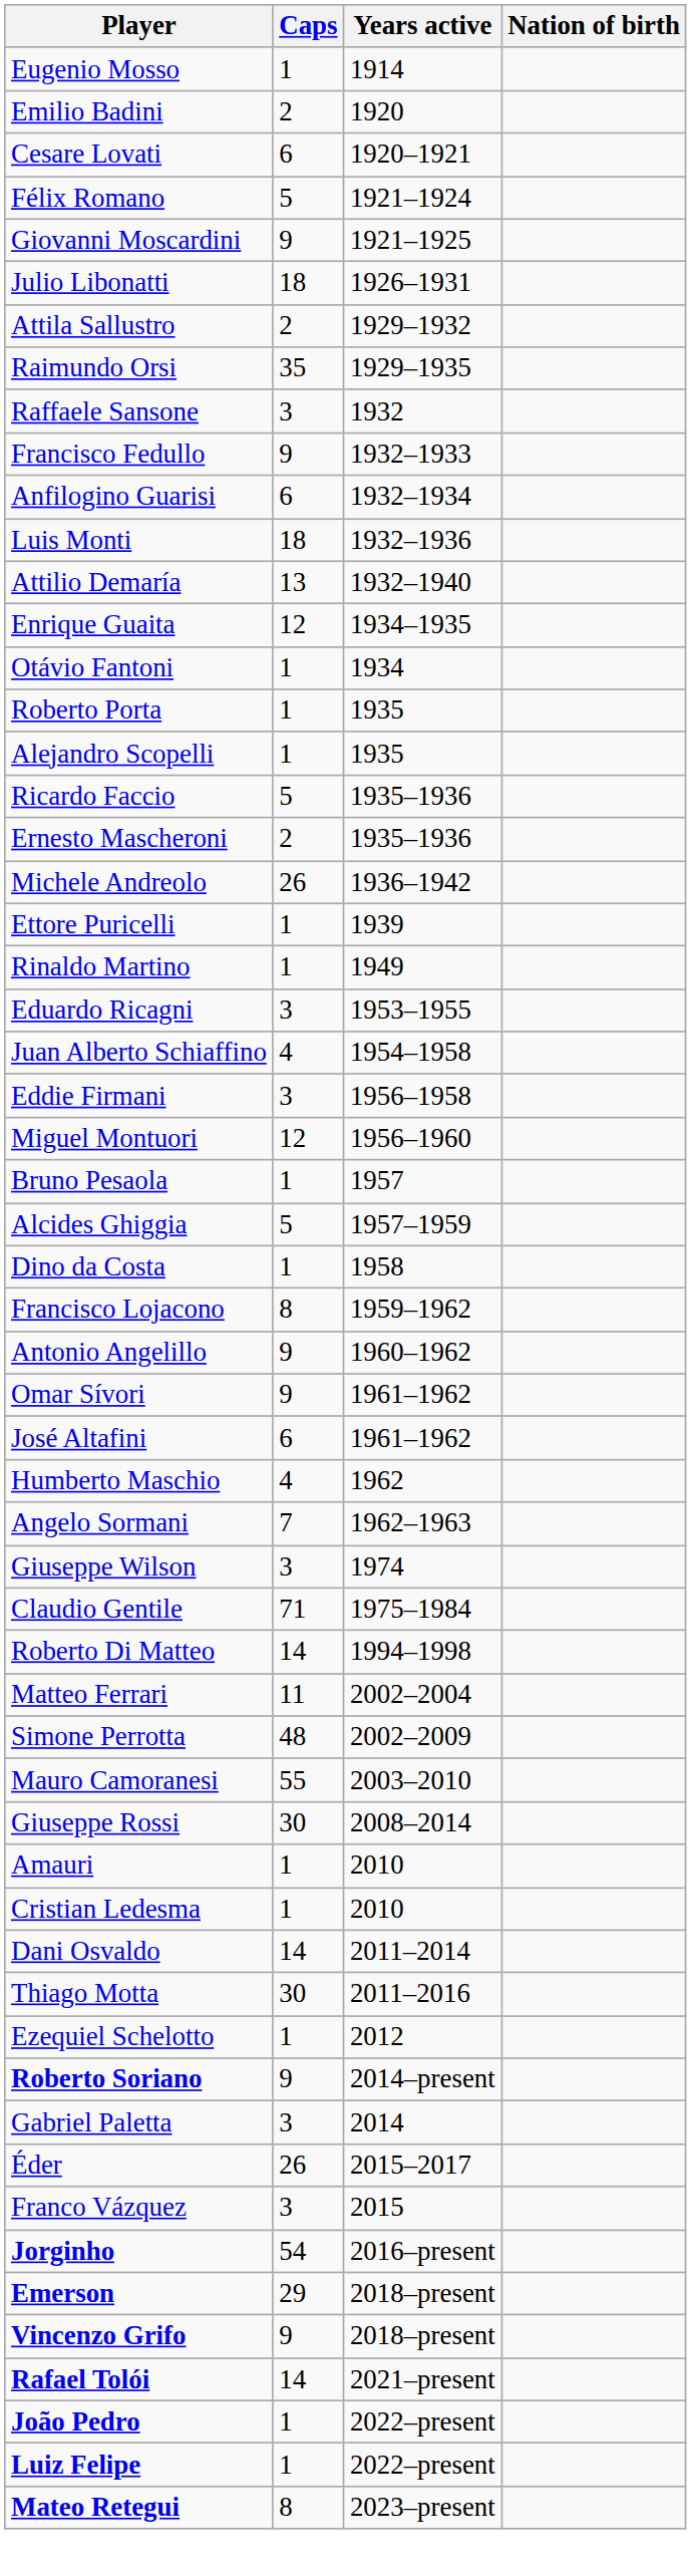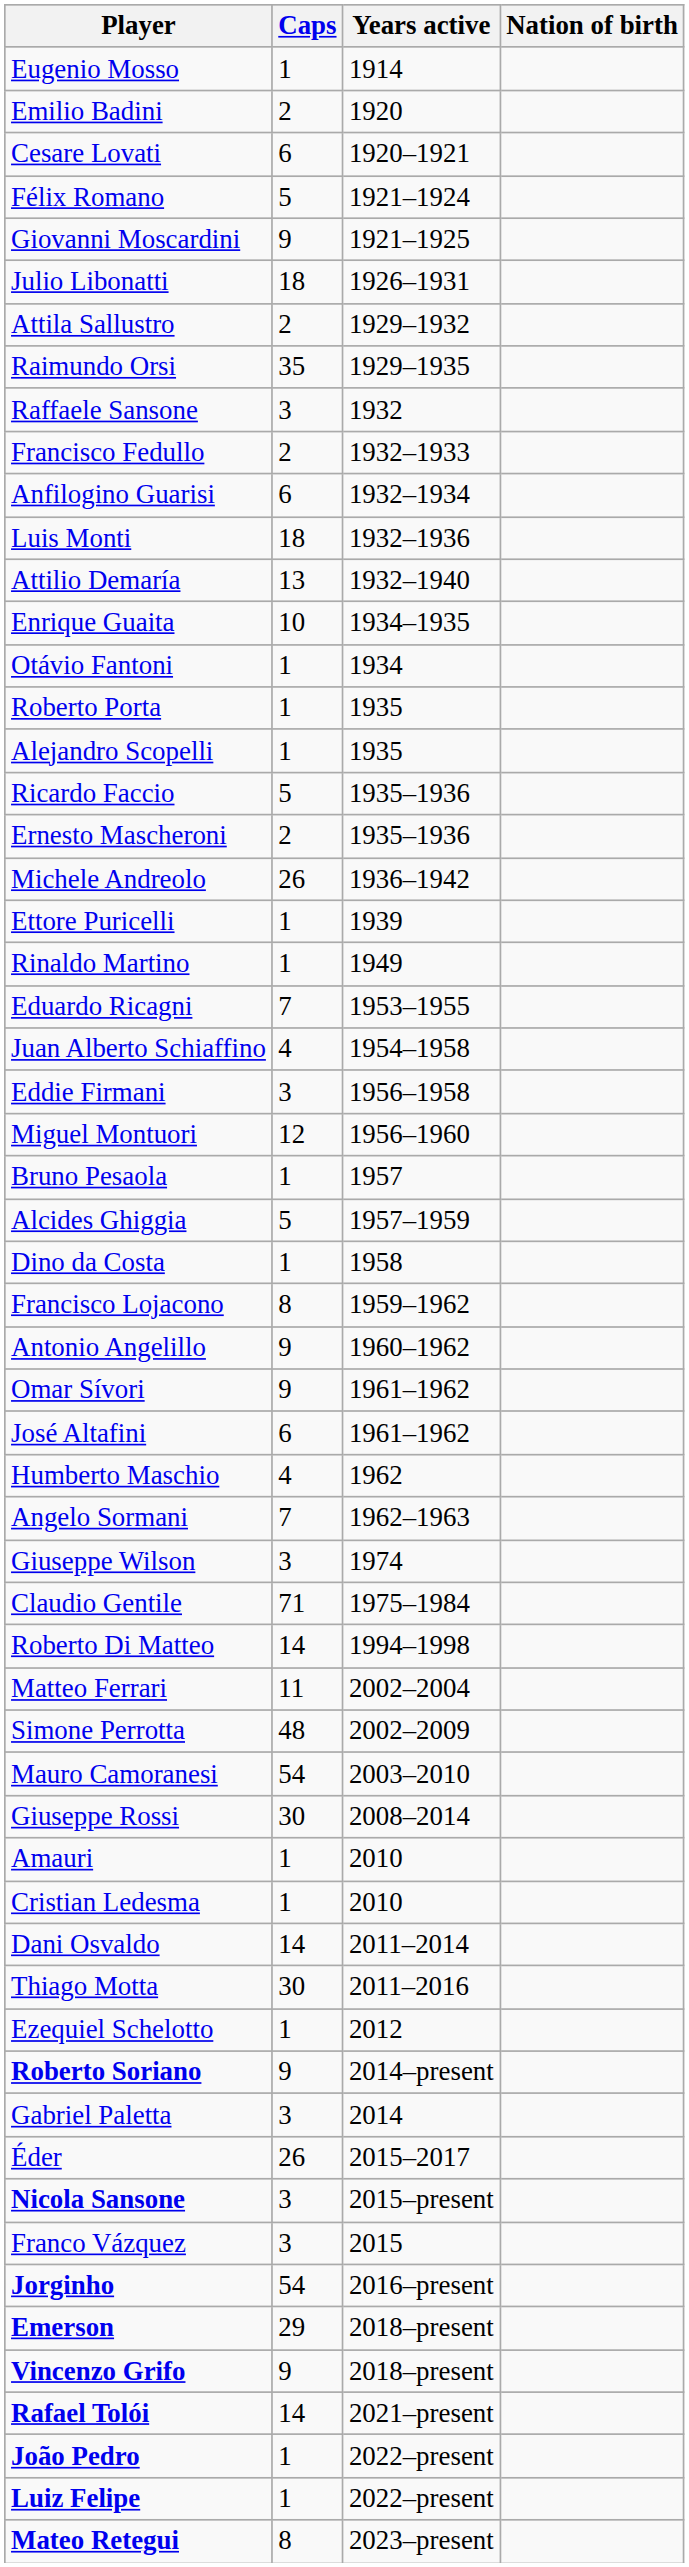Francisco Fedullo | Caps: 9 -> 2
Enrique Guaita | Caps: 12 -> 10
Eduardo Ricagni | Caps: 3 -> 7
Mauro Camoranesi | Caps: 55 -> 54
+ row: Nicola Sansone | 3 | 2015–present
